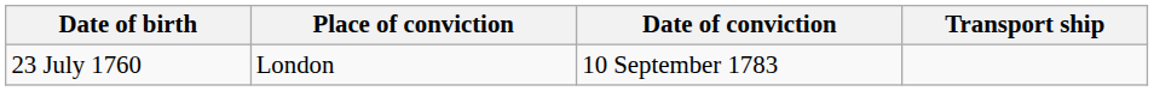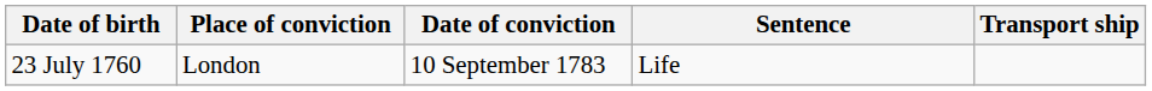+ column: Sentence | Life
